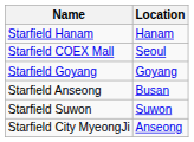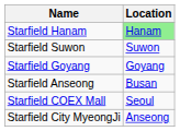Starfield Hanam | Location: no background -> lightgreen background
rows swapped: Starfield COEX Mall <-> Starfield Suwon
